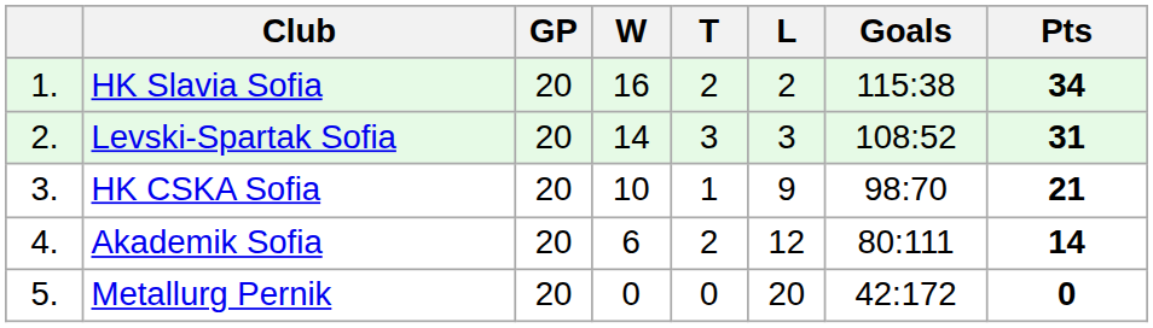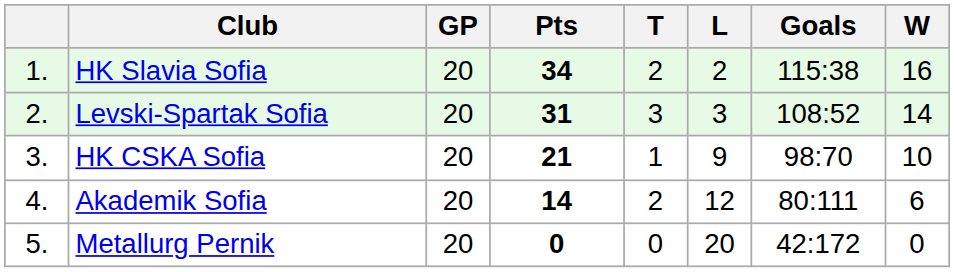columns swapped: W <-> Pts
